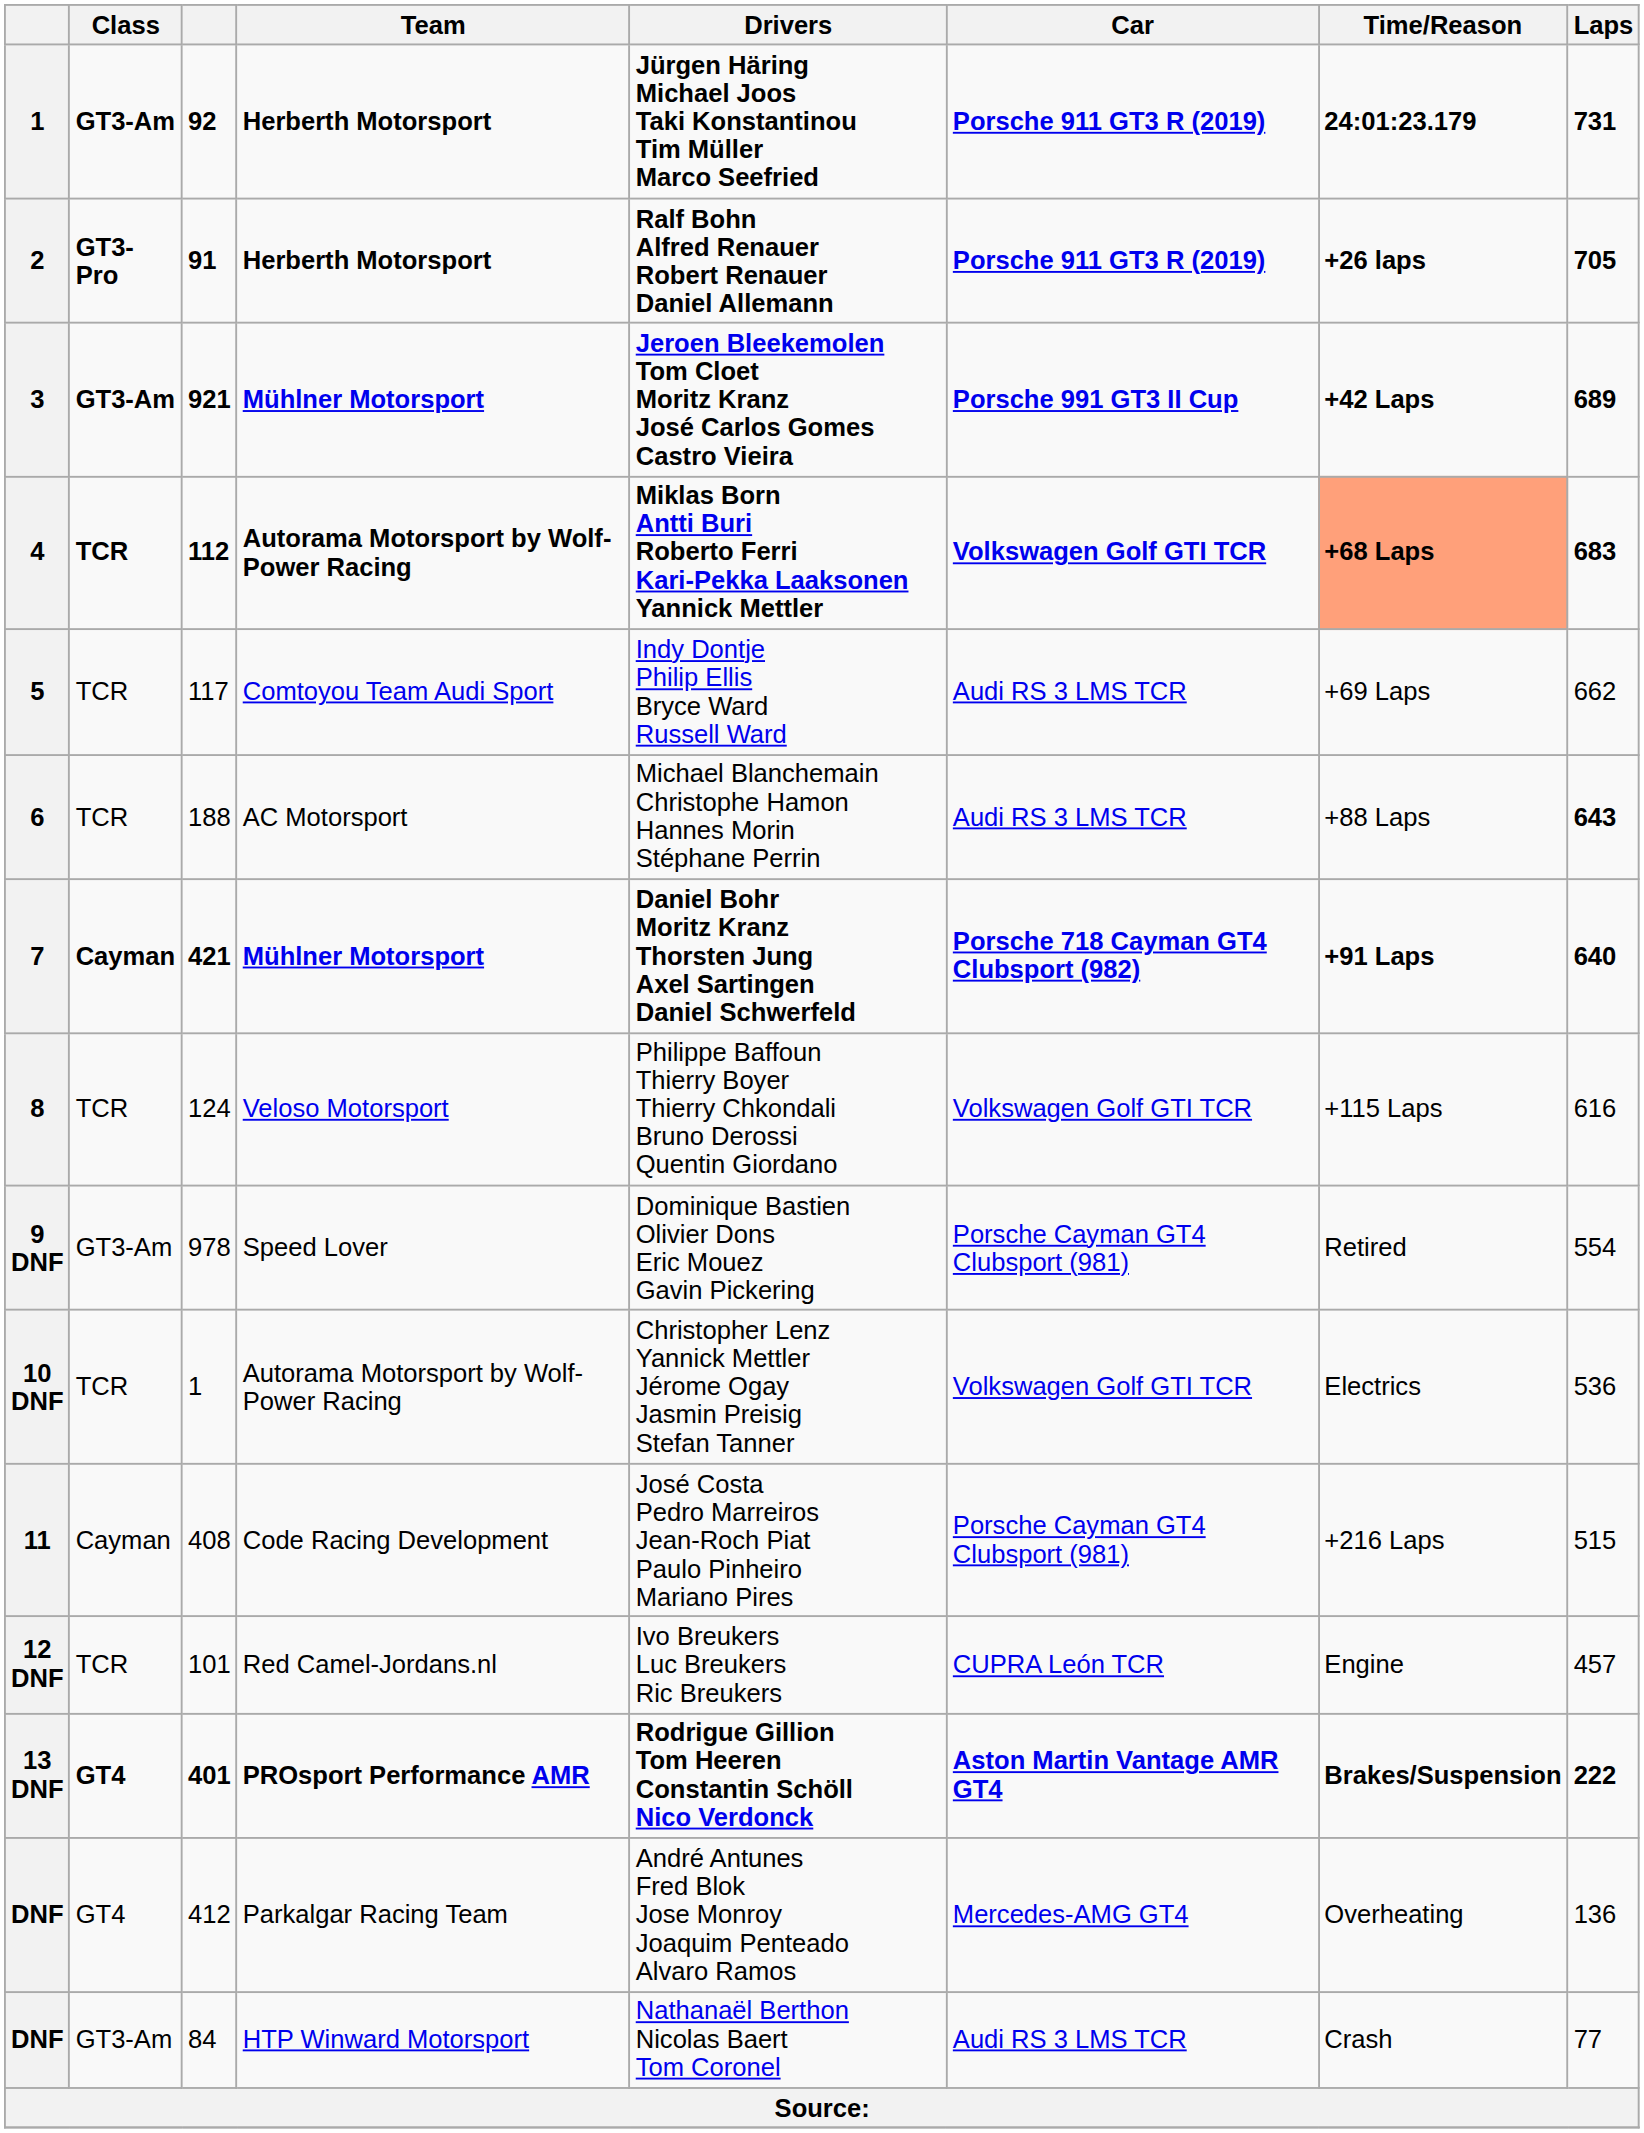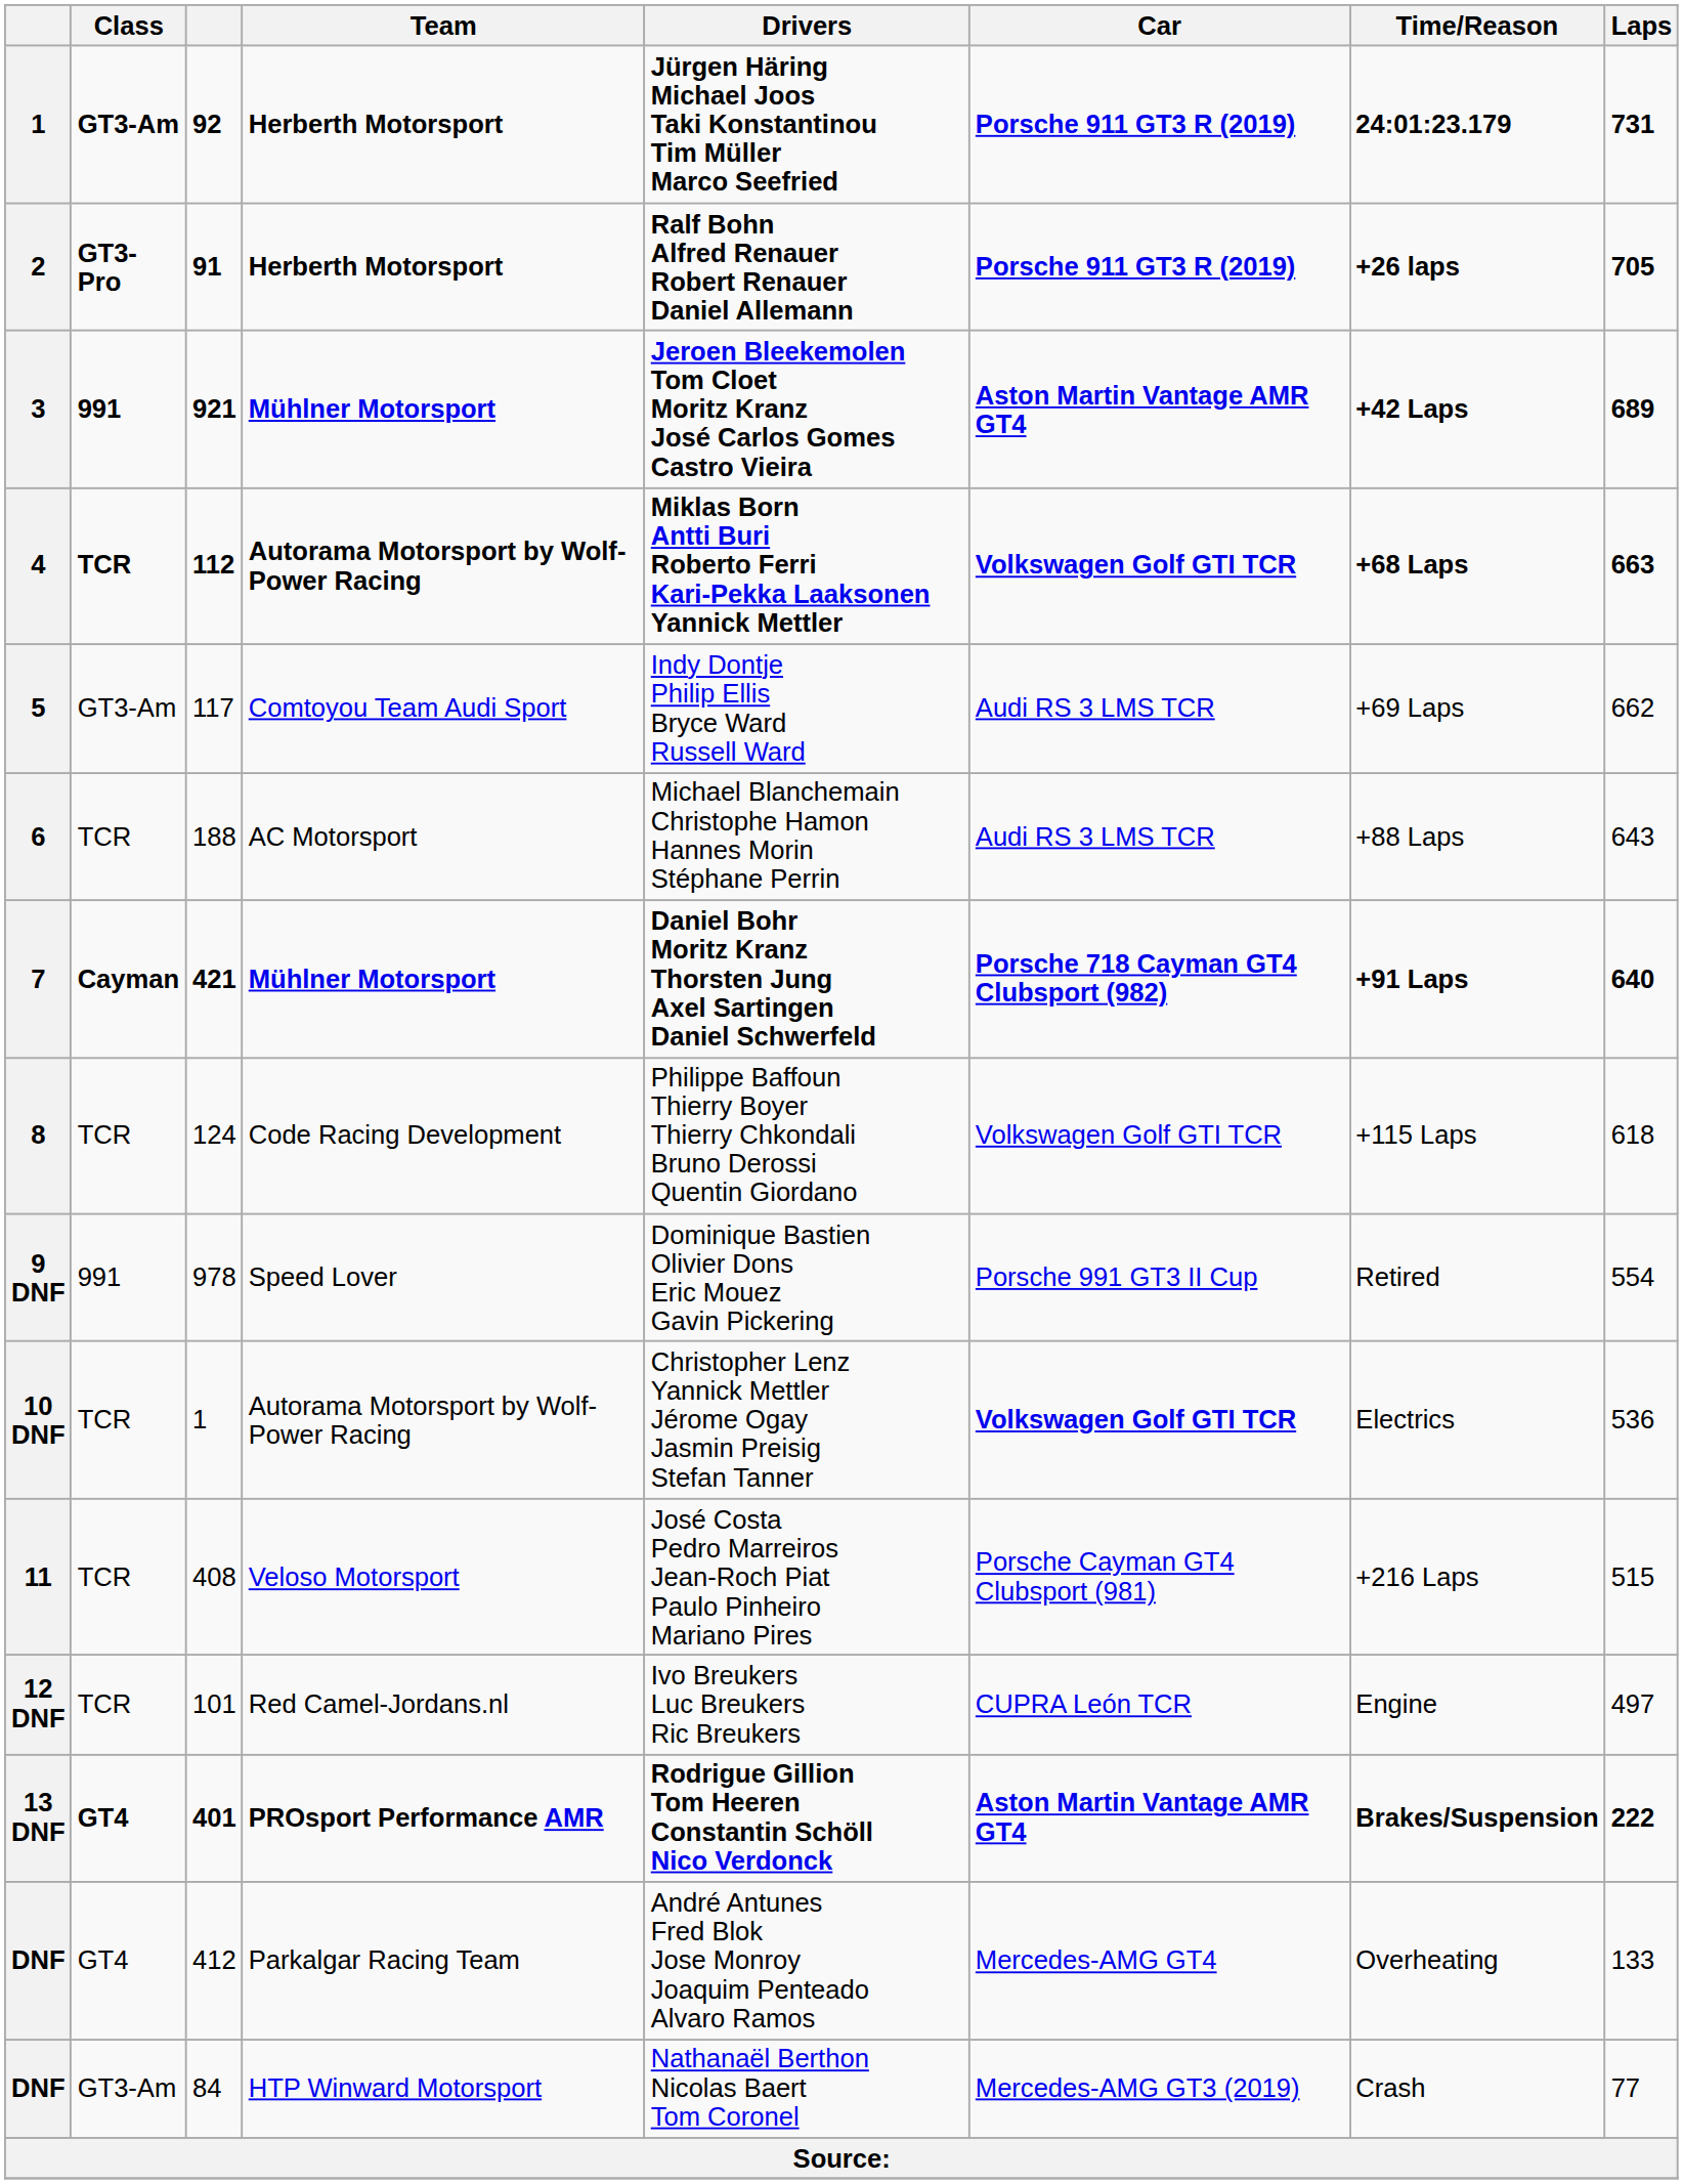3 | Class: GT3-Am -> 991
3 | Car: Porsche 991 GT3 II Cup -> Aston Martin Vantage AMR GT4
4 | Time/Reason: lightsalmon background -> no background
4 | Laps: 683 -> 663
5 | Class: TCR -> GT3-Am
6 | Laps: bold -> normal
8 | Team: Veloso Motorsport -> Code Racing Development
8 | Laps: 616 -> 618
9 DNF | Class: GT3-Am -> 991
9 DNF | Car: Porsche Cayman GT4 Clubsport (981) -> Porsche 991 GT3 II Cup
10 DNF | Car: normal -> bold
11 | Class: Cayman -> TCR
11 | Team: Code Racing Development -> Veloso Motorsport
12 DNF | Laps: 457 -> 497
DNF / 412 | Laps: 136 -> 133
DNF / 84 | Car: Audi RS 3 LMS TCR -> Mercedes-AMG GT3 (2019)
